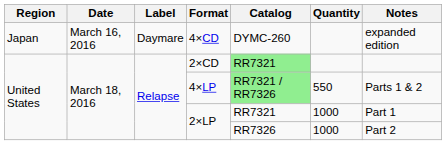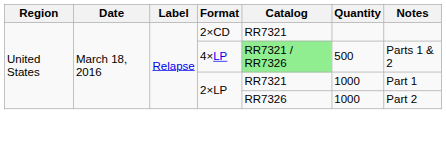- row: Japan | March 16, 2016 | Daymare | 4×CD | DYMC-260 | expanded edition
2×CD | Catalog: lightgreen background -> no background
4×LP | Quantity: 550 -> 500
